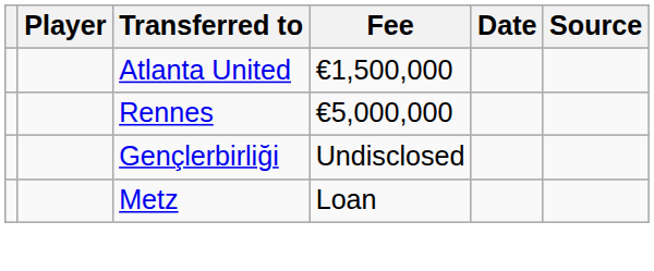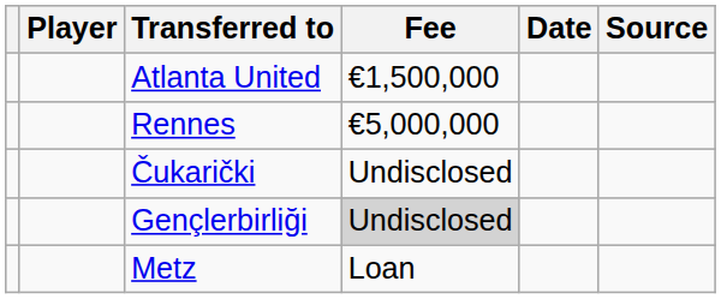+ row: Čukarički | Undisclosed
Gençlerbirliği | Fee: no background -> lightgrey background
